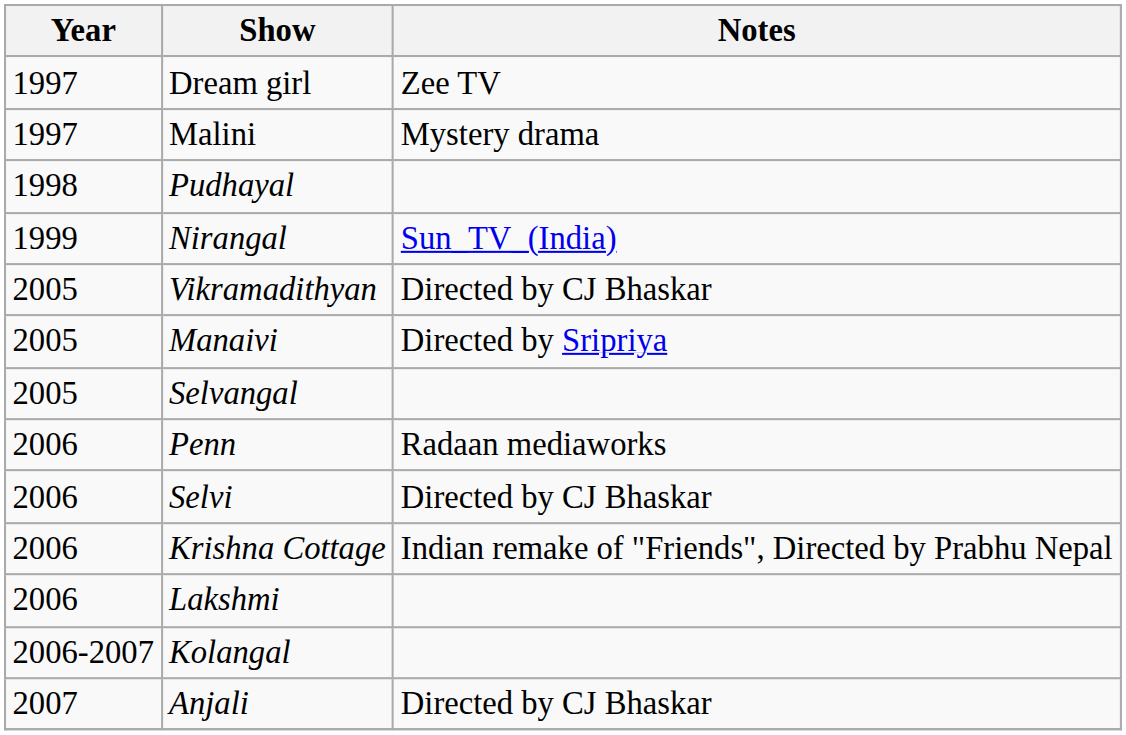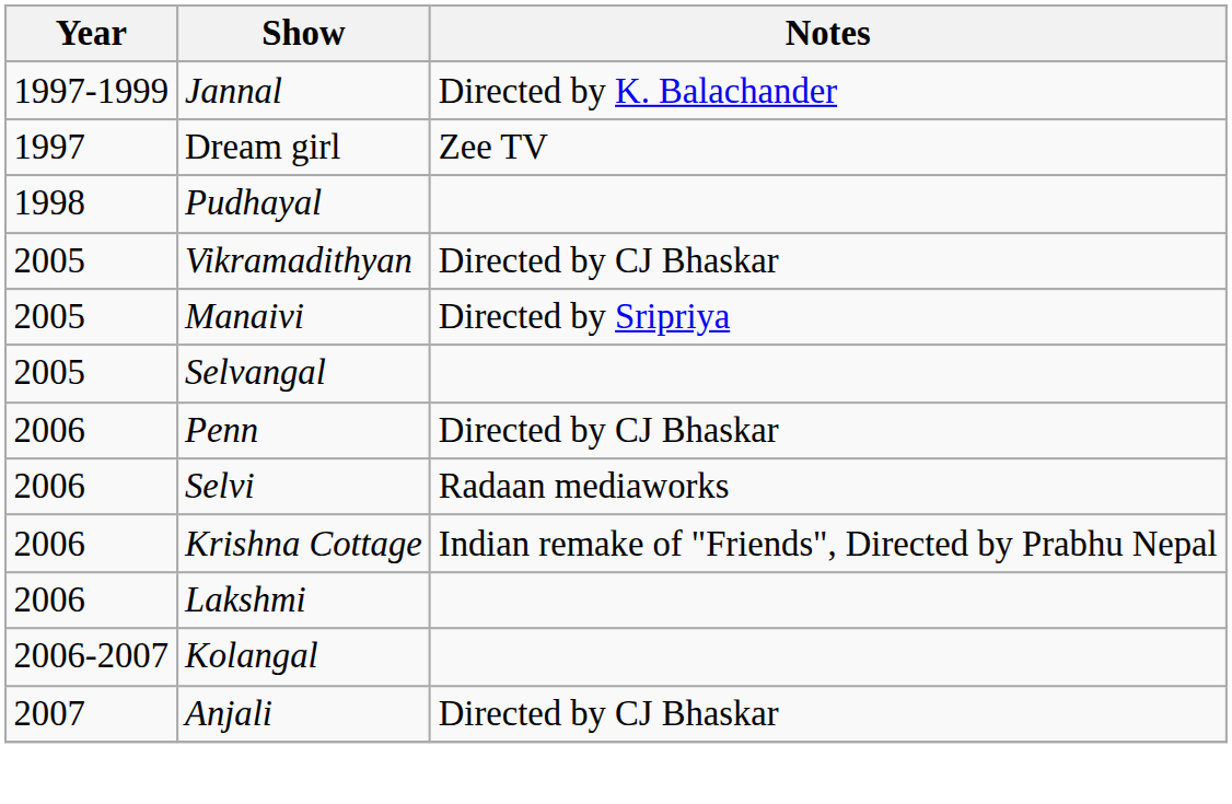+ row: 1997-1999 | Jannal | Directed by K. Balachander
- row: 1997 | Malini | Mystery drama
- row: 1999 | Nirangal | Sun_TV_(India)
Penn | Notes: Radaan mediaworks -> Directed by CJ Bhaskar
Selvi | Notes: Directed by CJ Bhaskar -> Radaan mediaworks
